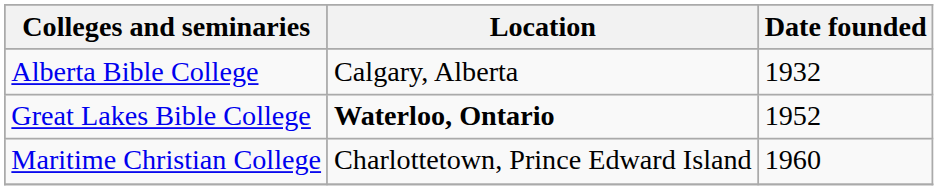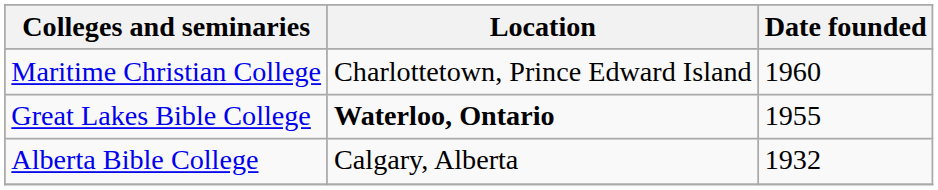rows swapped: Alberta Bible College <-> Maritime Christian College
Great Lakes Bible College | Date founded: 1952 -> 1955
